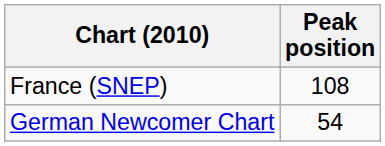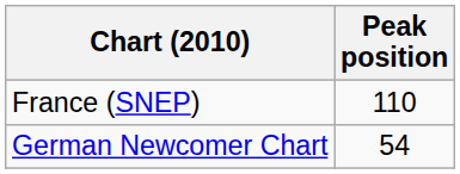France (SNEP) | Peak position: 108 -> 110
